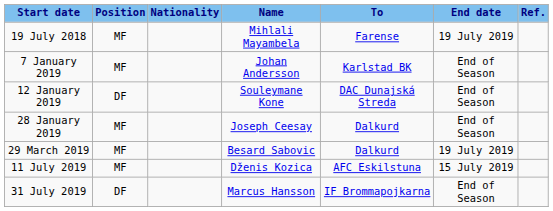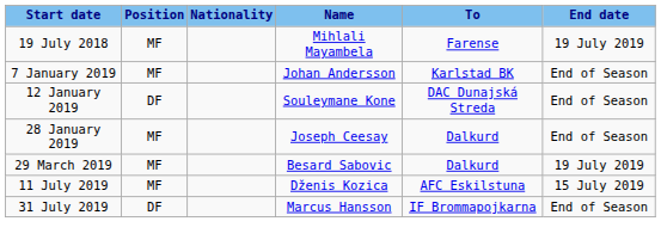- column: Ref.
